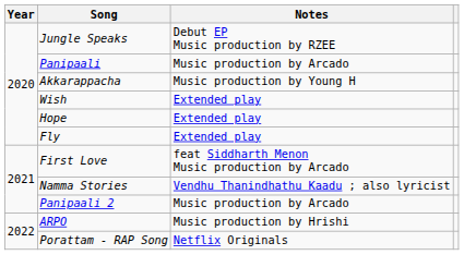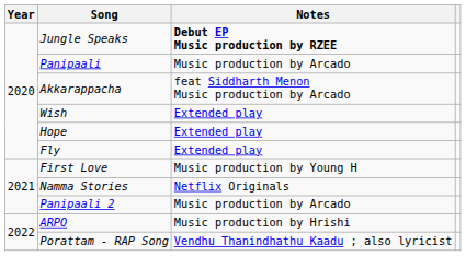Jungle Speaks | Notes: normal -> bold
Akkarappacha | Notes: Music production by Young H -> feat Siddharth Menon Music production by Arcado
First Love | Notes: feat Siddharth Menon Music production by Arcado -> Music production by Young H
Namma Stories | Notes: Vendhu Thanindhathu Kaadu ; also lyricist -> Netflix Originals
Porattam - RAP Song | Notes: Netflix Originals -> Vendhu Thanindhathu Kaadu ; also lyricist
